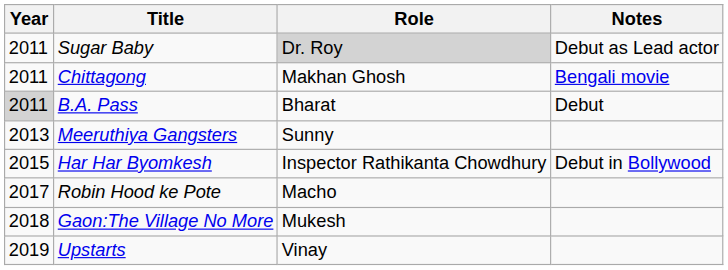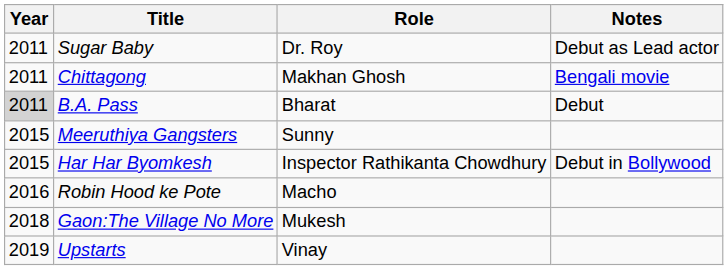Sugar Baby | Role: lightgrey background -> no background
Meeruthiya Gangsters | Year: 2013 -> 2015
Robin Hood ke Pote | Year: 2017 -> 2016
